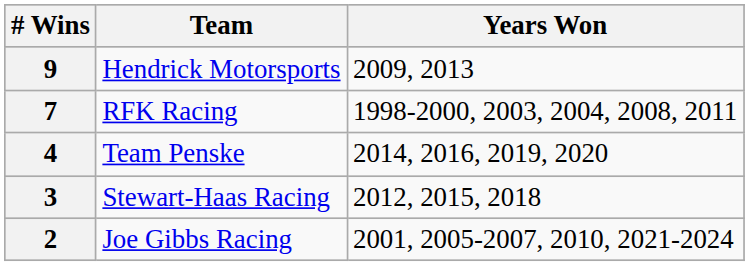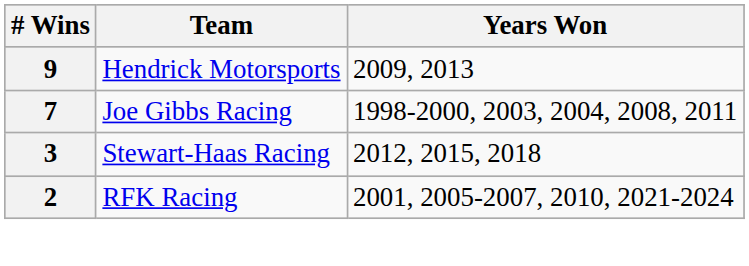7 | Team: RFK Racing -> Joe Gibbs Racing
- row: 4 | Team Penske | 2014, 2016, 2019, 2020
2 | Team: Joe Gibbs Racing -> RFK Racing
